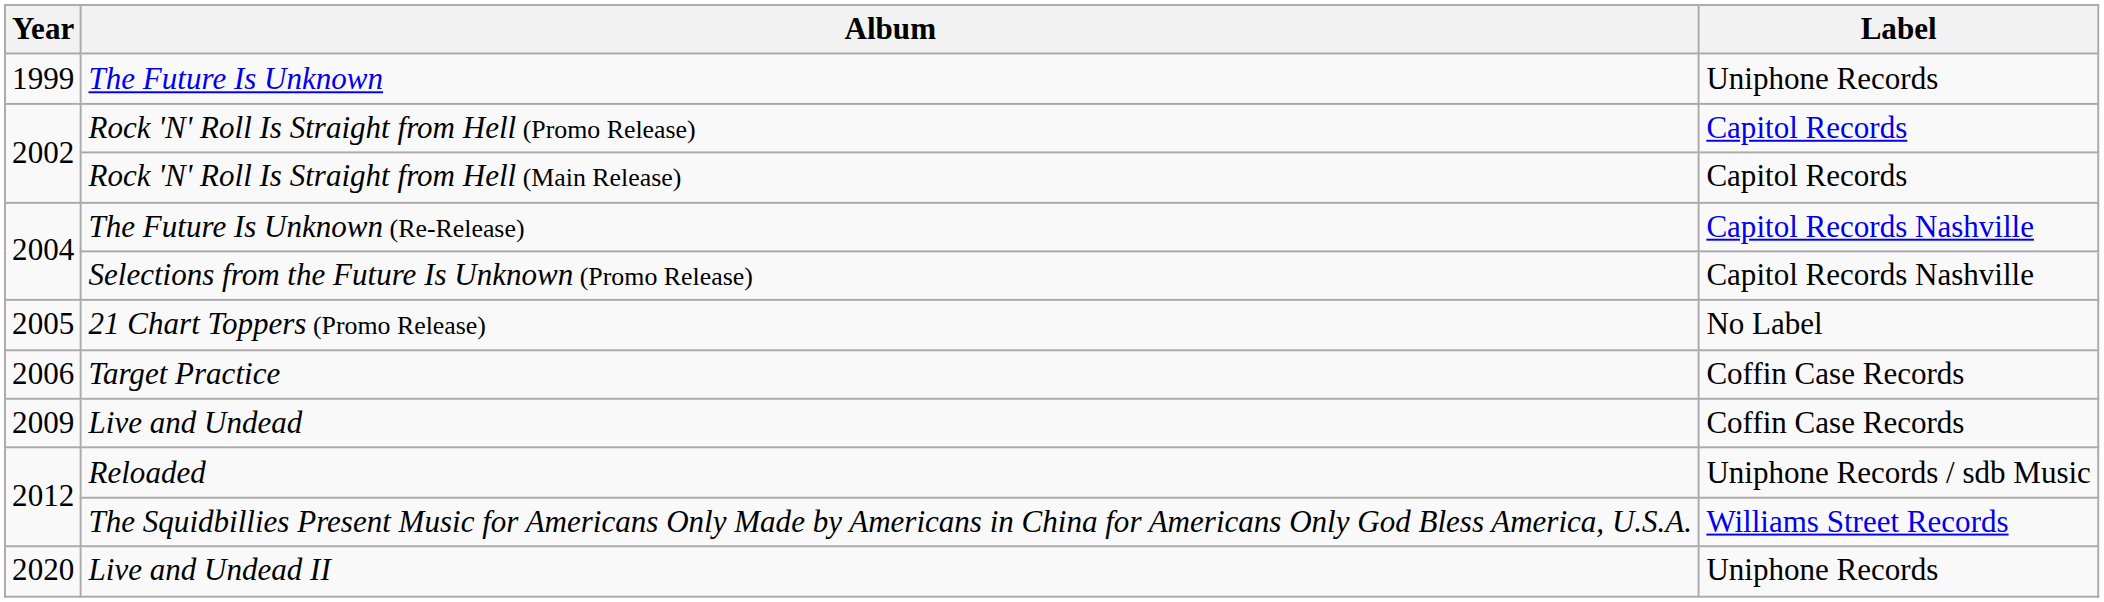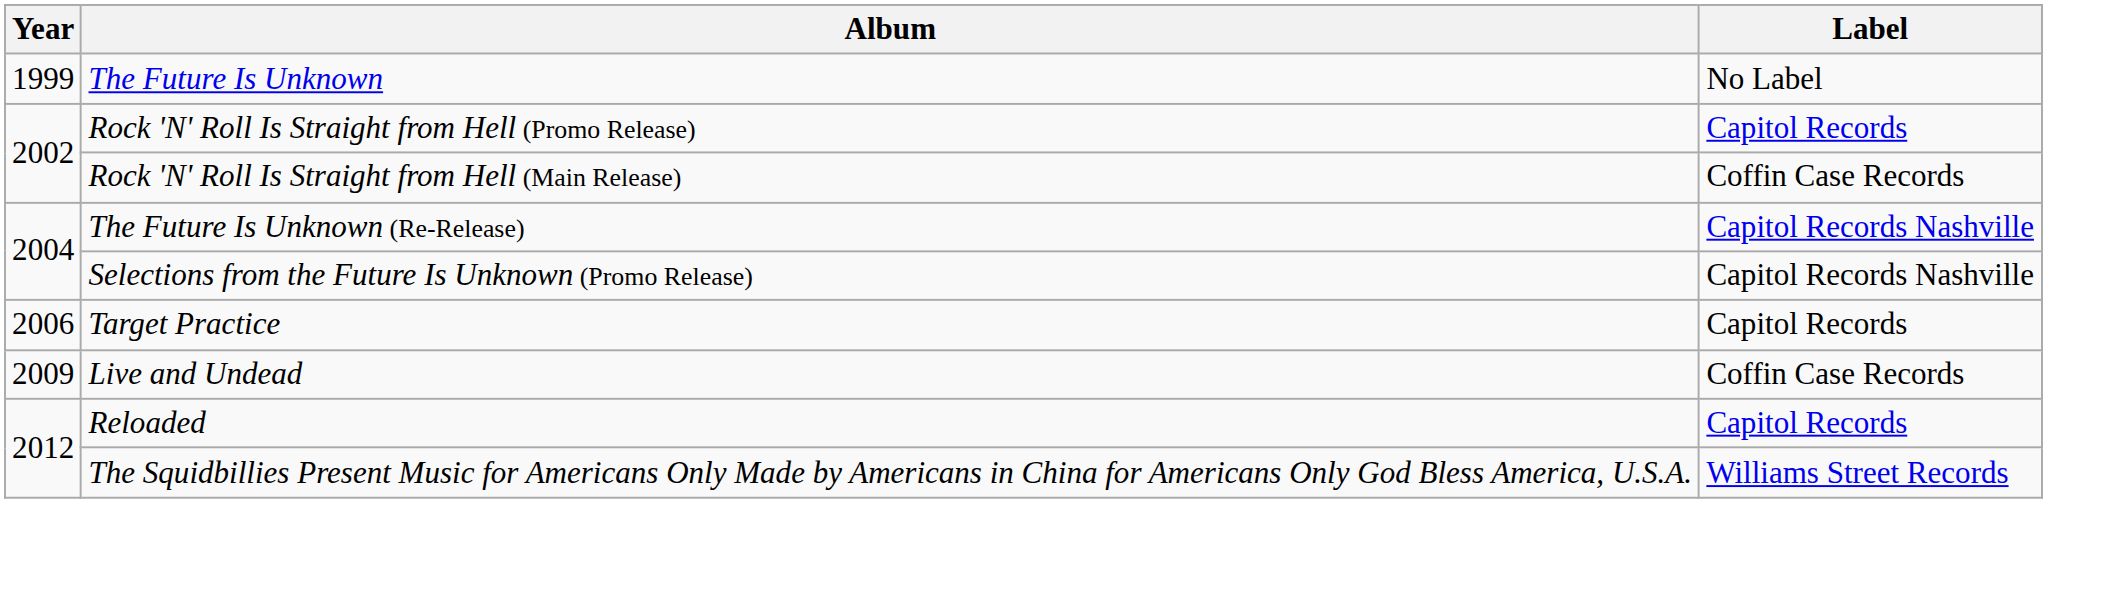The Future Is Unknown | Label: Uniphone Records -> No Label
Rock 'N' Roll Is Straight from Hell (Main Release) | Label: Capitol Records -> Coffin Case Records
- row: 2005 | 21 Chart Toppers (Promo Release) | No Label
Target Practice | Label: Coffin Case Records -> Capitol Records
Reloaded | Label: Uniphone Records / sdb Music -> Capitol Records
- row: 2020 | Live and Undead II | Uniphone Records
